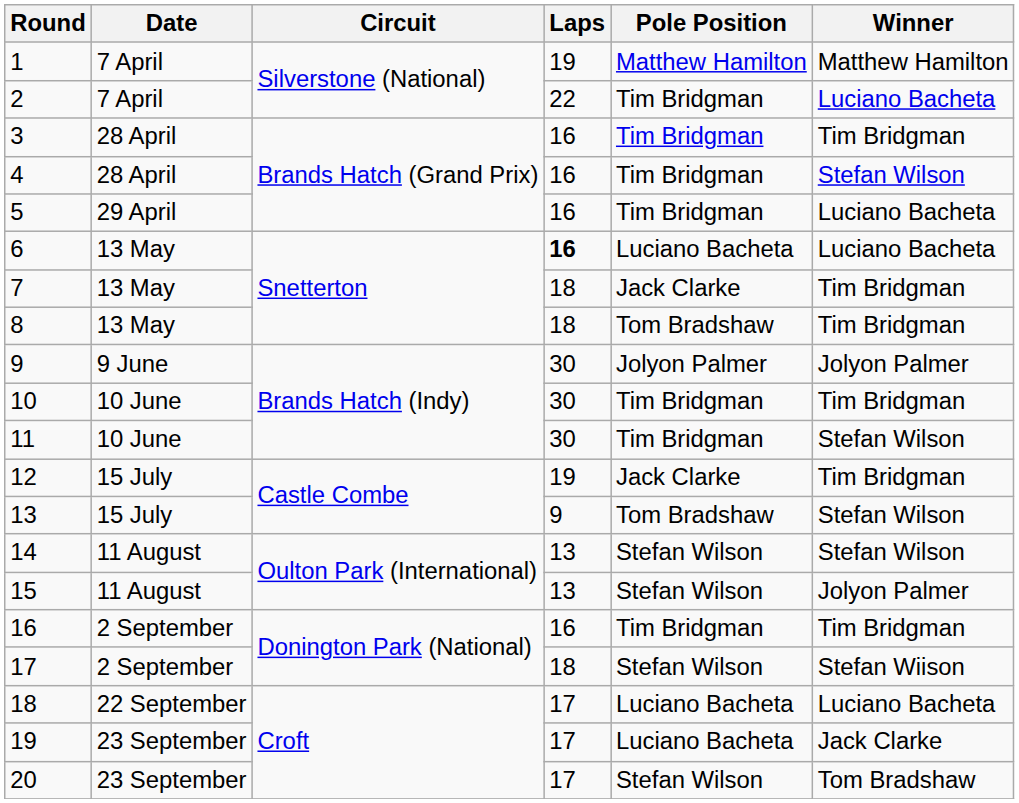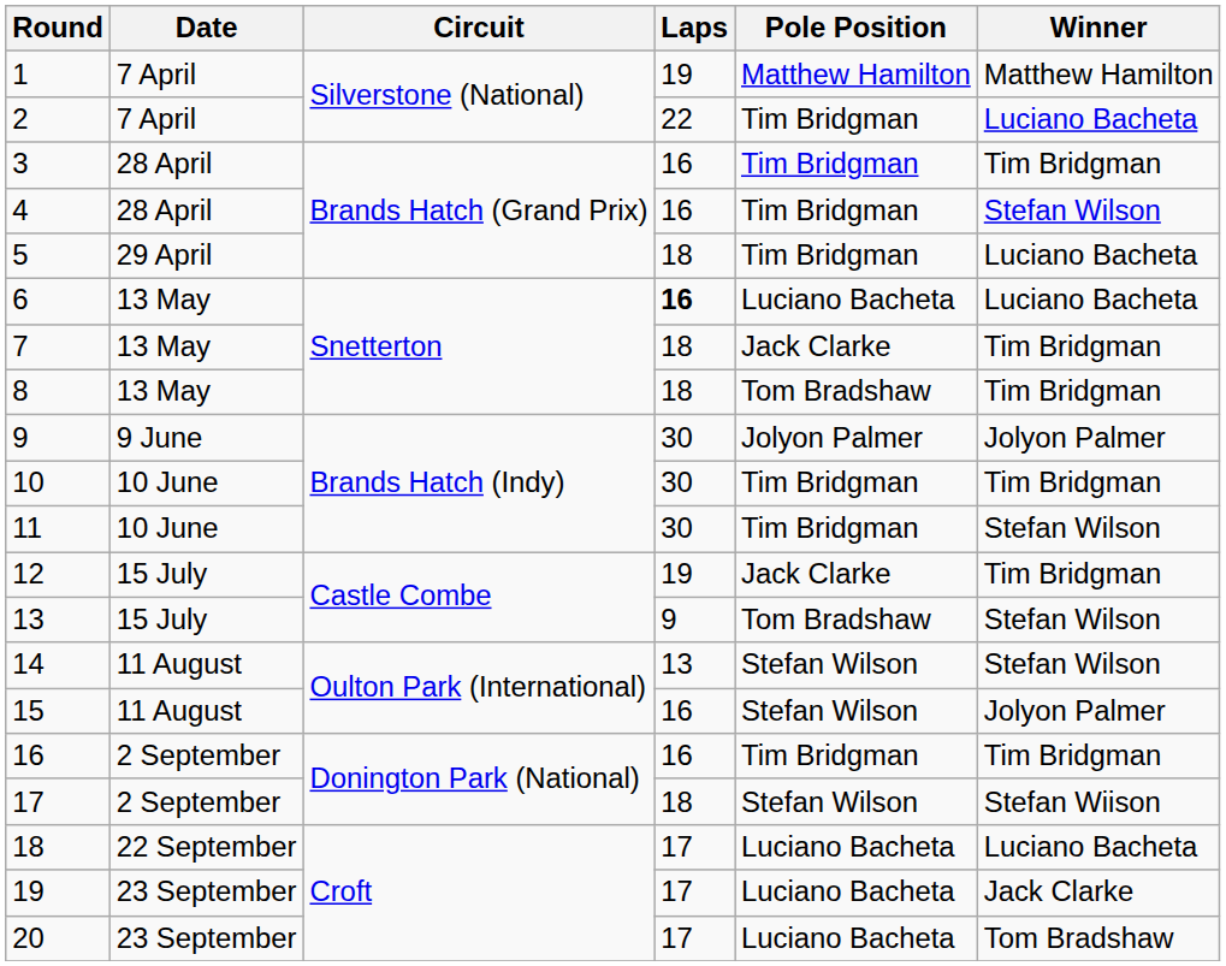5 | Laps: 16 -> 18
15 | Laps: 13 -> 16
20 | Pole Position: Stefan Wilson -> Luciano Bacheta
